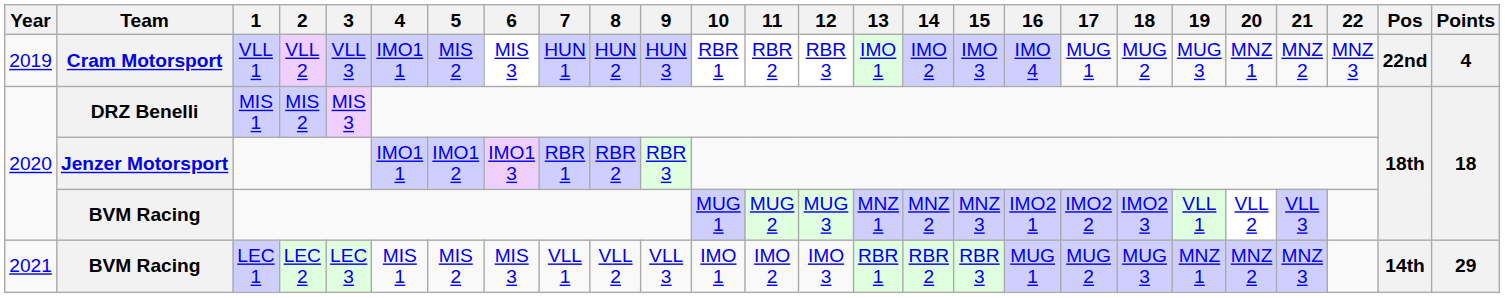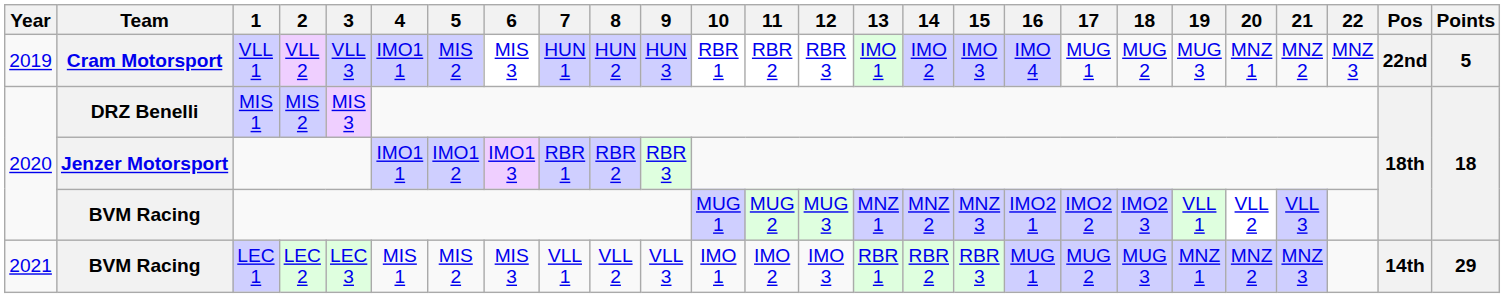Cram Motorsport | Points: 4 -> 5
